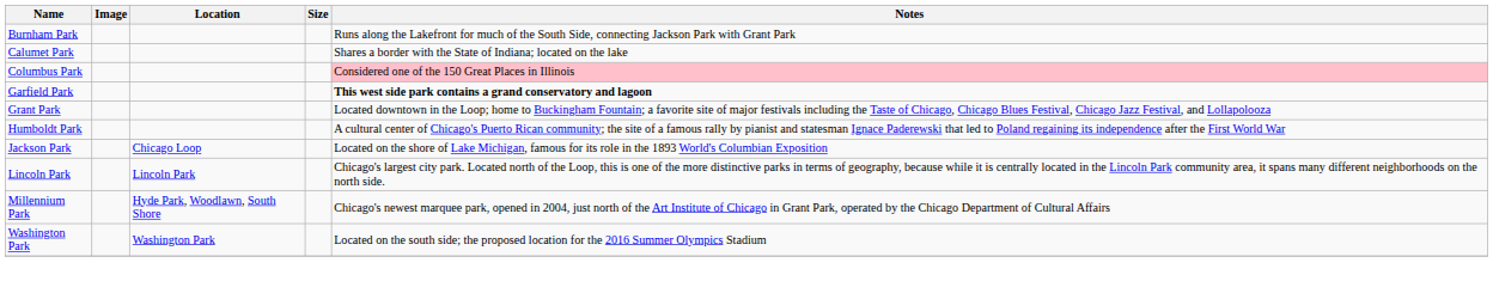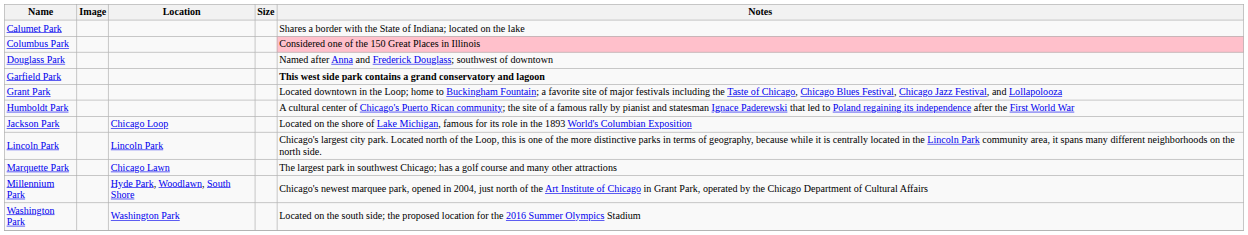- row: Burnham Park | Runs along the Lakefront for much of the South Side, connecting Jackson Park with Grant Park
+ row: Douglass Park | Named after Anna and Frederick Douglass; southwest of downtown
+ row: Marquette Park | Chicago Lawn | The largest park in southwest Chicago; has a golf course and many other attractions
